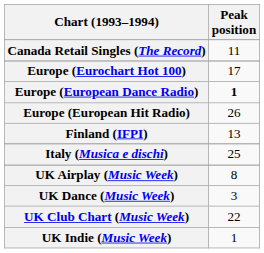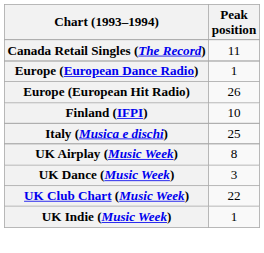- row: Europe (Eurochart Hot 100) | 17
Europe (European Dance Radio) | Peak position: bold -> normal
Finland (IFPI) | Peak position: 13 -> 10
